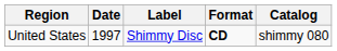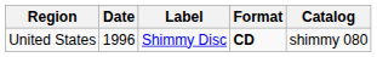United States | Date: 1997 -> 1996
